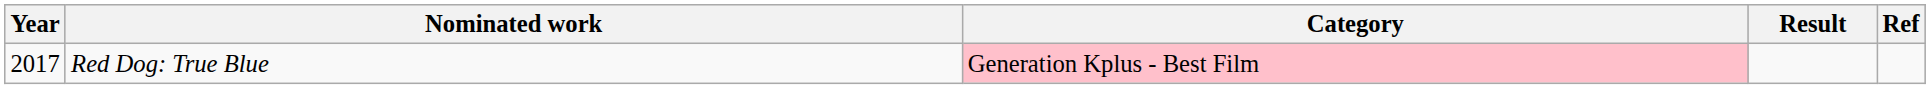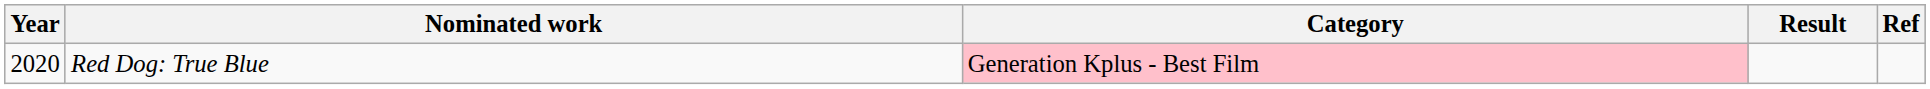Red Dog: True Blue | Year: 2017 -> 2020
